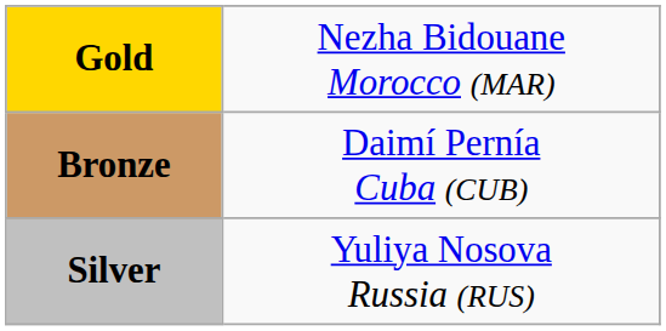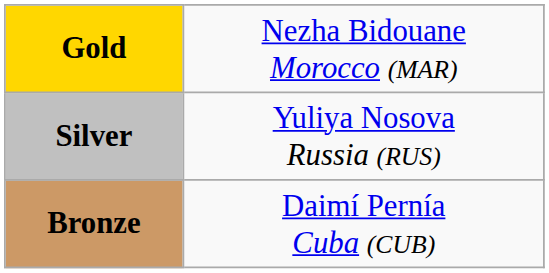rows swapped: Silver <-> Bronze
